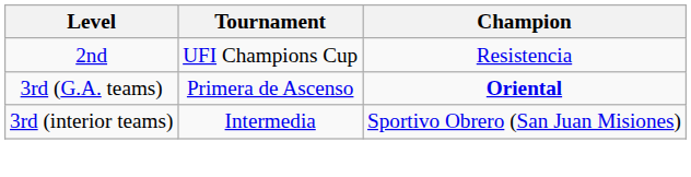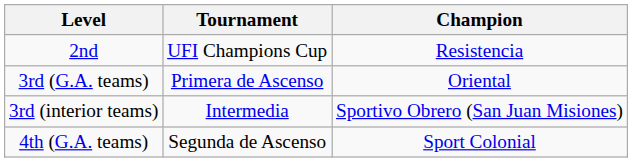3rd (G.A. teams) | Champion: bold -> normal
+ row: 4th (G.A. teams) | Segunda de Ascenso | Sport Colonial
